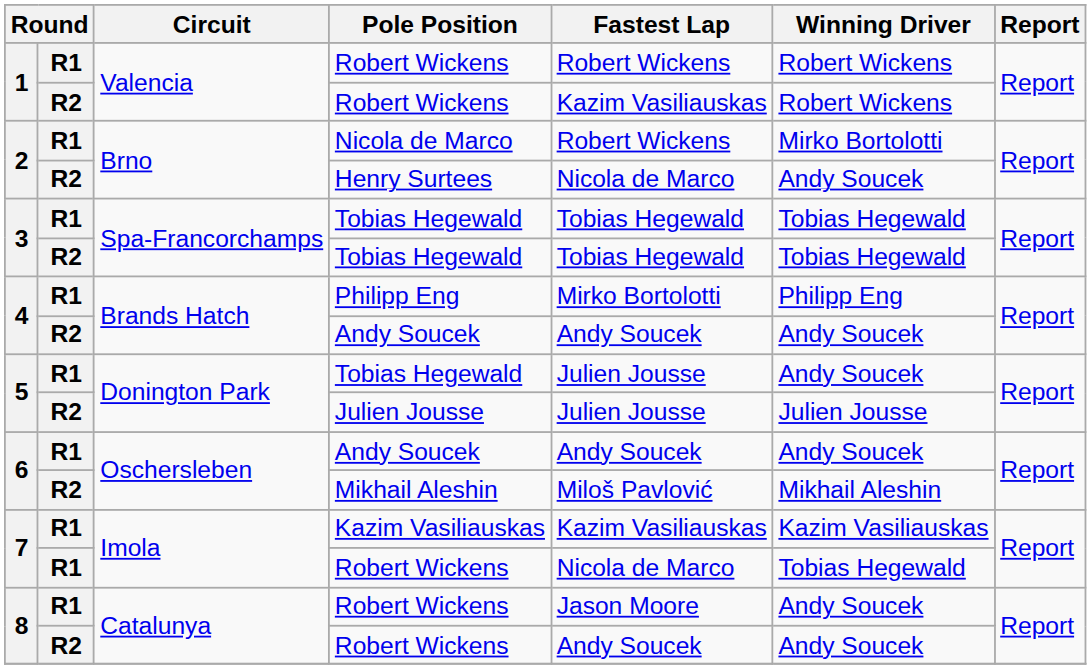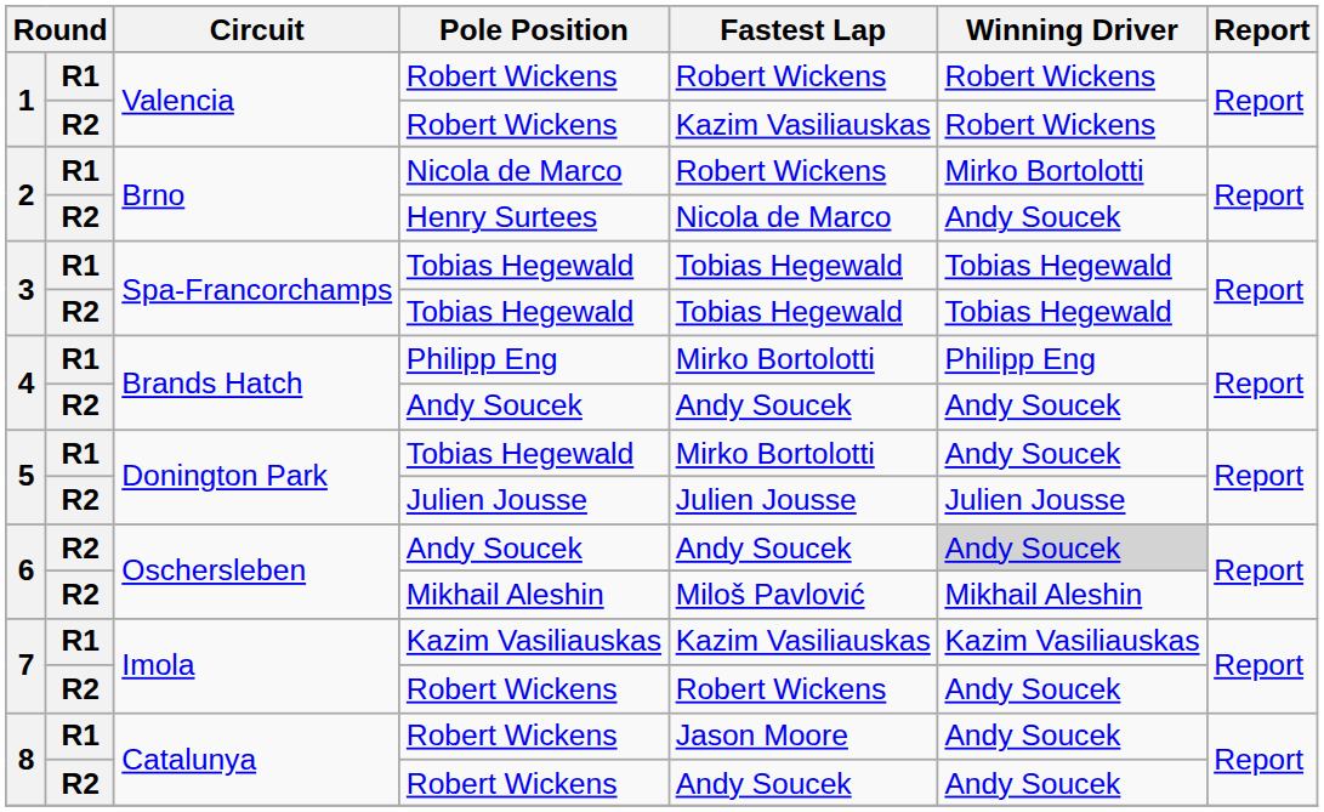5 / Tobias Hegewald | Fastest Lap: Julien Jousse -> Mirko Bortolotti
6 / Andy Soucek | column 2: R1 -> R2
6 / Andy Soucek | Winning Driver: no background -> lightgrey background
7 / Robert Wickens | column 2: R1 -> R2
7 / Robert Wickens | Fastest Lap: Nicola de Marco -> Robert Wickens
7 / Robert Wickens | Winning Driver: Tobias Hegewald -> Andy Soucek
